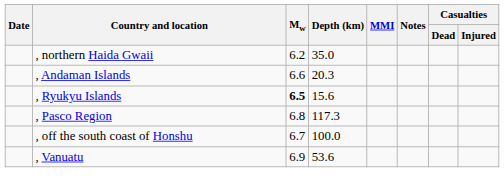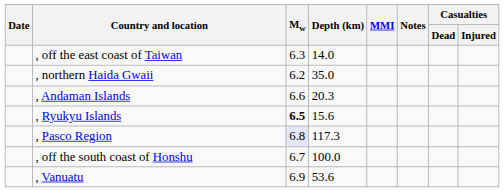+ row: , off the east coast of Taiwan | 6.3 | 14.0
, Pasco Region | Mw: no background -> lavender background
